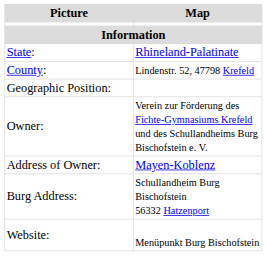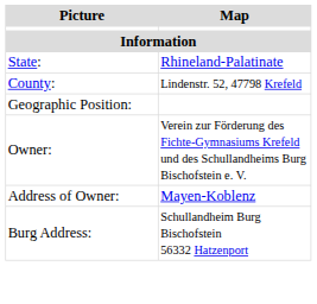- row: Website: | Menüpunkt Burg Bischofstein
